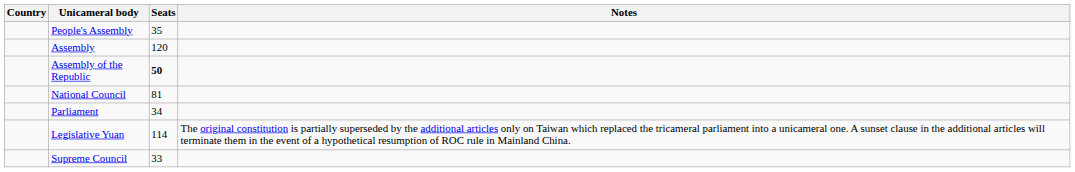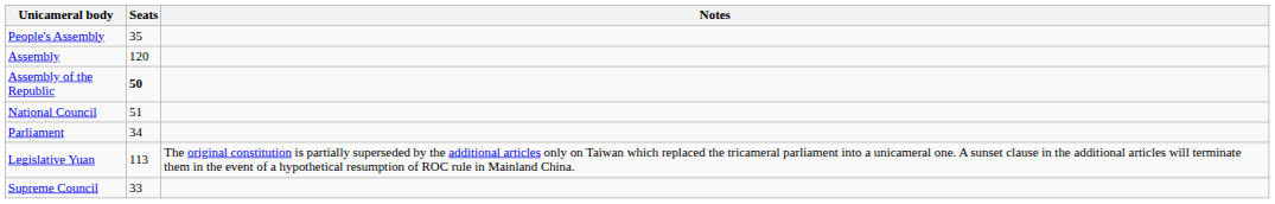- column: Country
National Council | Seats: 81 -> 51
Legislative Yuan | Seats: 114 -> 113
